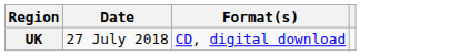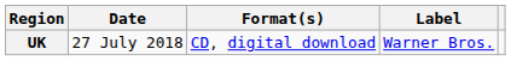+ column: Label | Warner Bros.
